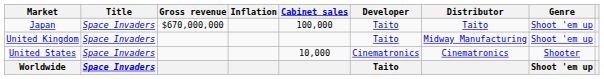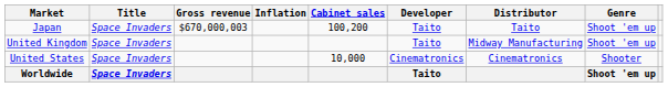Japan | Gross revenue: $670,000,000 -> $670,000,003
Japan | Cabinet sales: 100,000 -> 100,200
